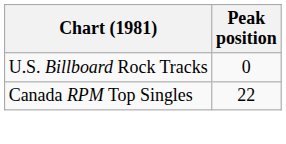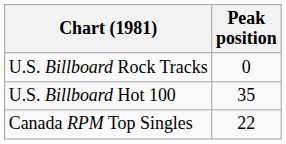+ row: U.S. Billboard Hot 100 | 35
